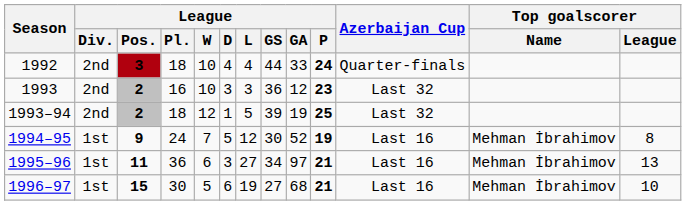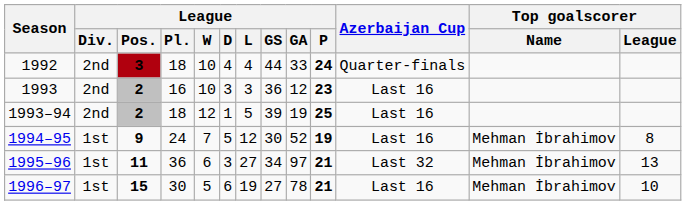1993 | Azerbaijan Cup: Last 32 -> Last 16
1993–94 | Azerbaijan Cup: Last 32 -> Last 16
1995–96 | Azerbaijan Cup: Last 16 -> Last 32
1996–97 | League / GA: 68 -> 78
